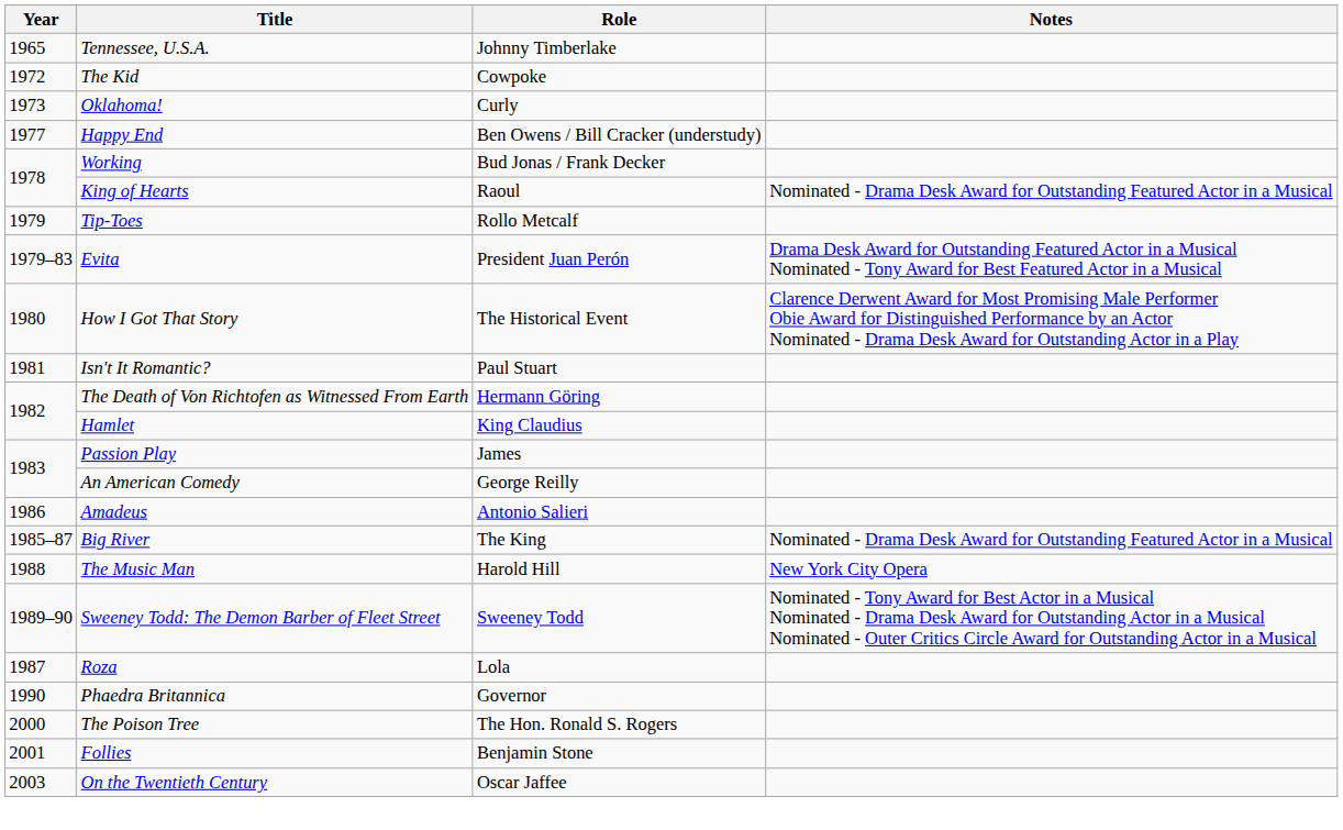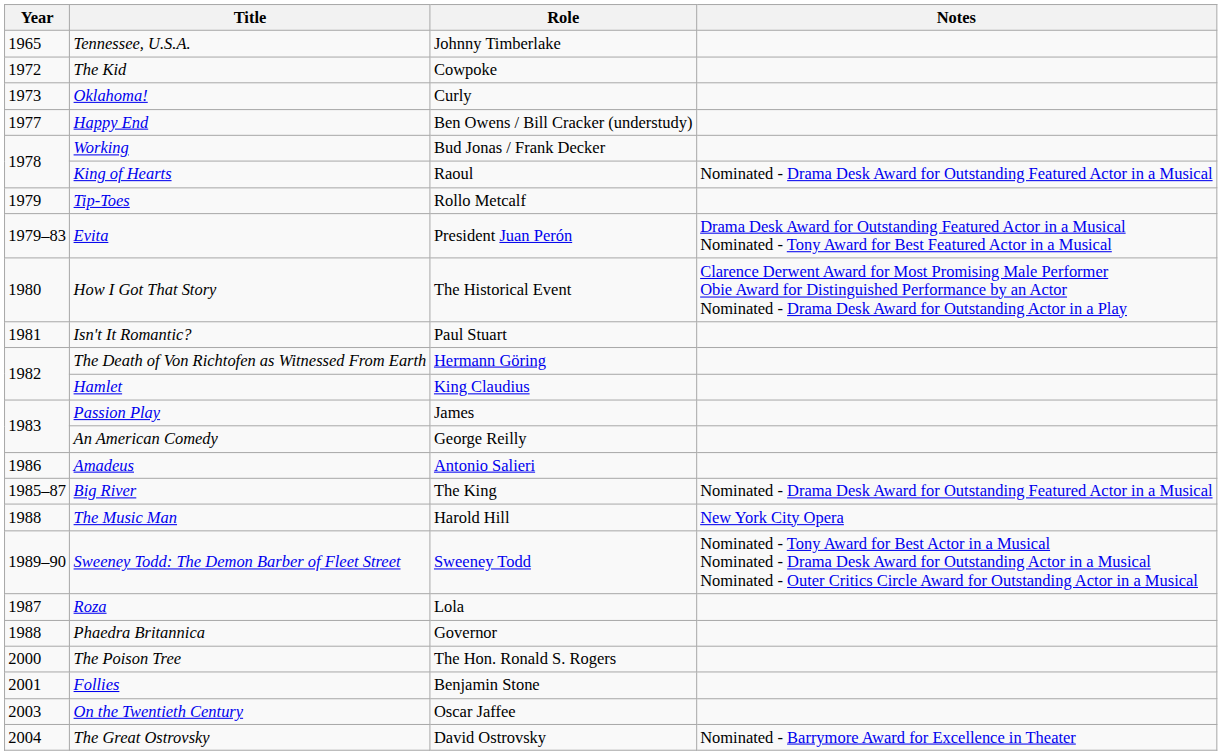Phaedra Britannica | Year: 1990 -> 1988
+ row: 2004 | The Great Ostrovsky | David Ostrovsky | Nominated - Barrymore Award for Excellence in Theater
